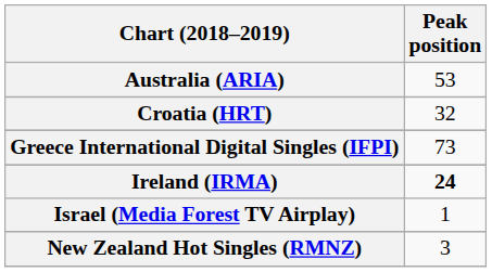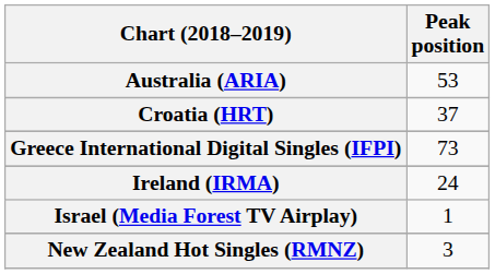Croatia (HRT) | Peak position: 32 -> 37
Ireland (IRMA) | Peak position: bold -> normal
